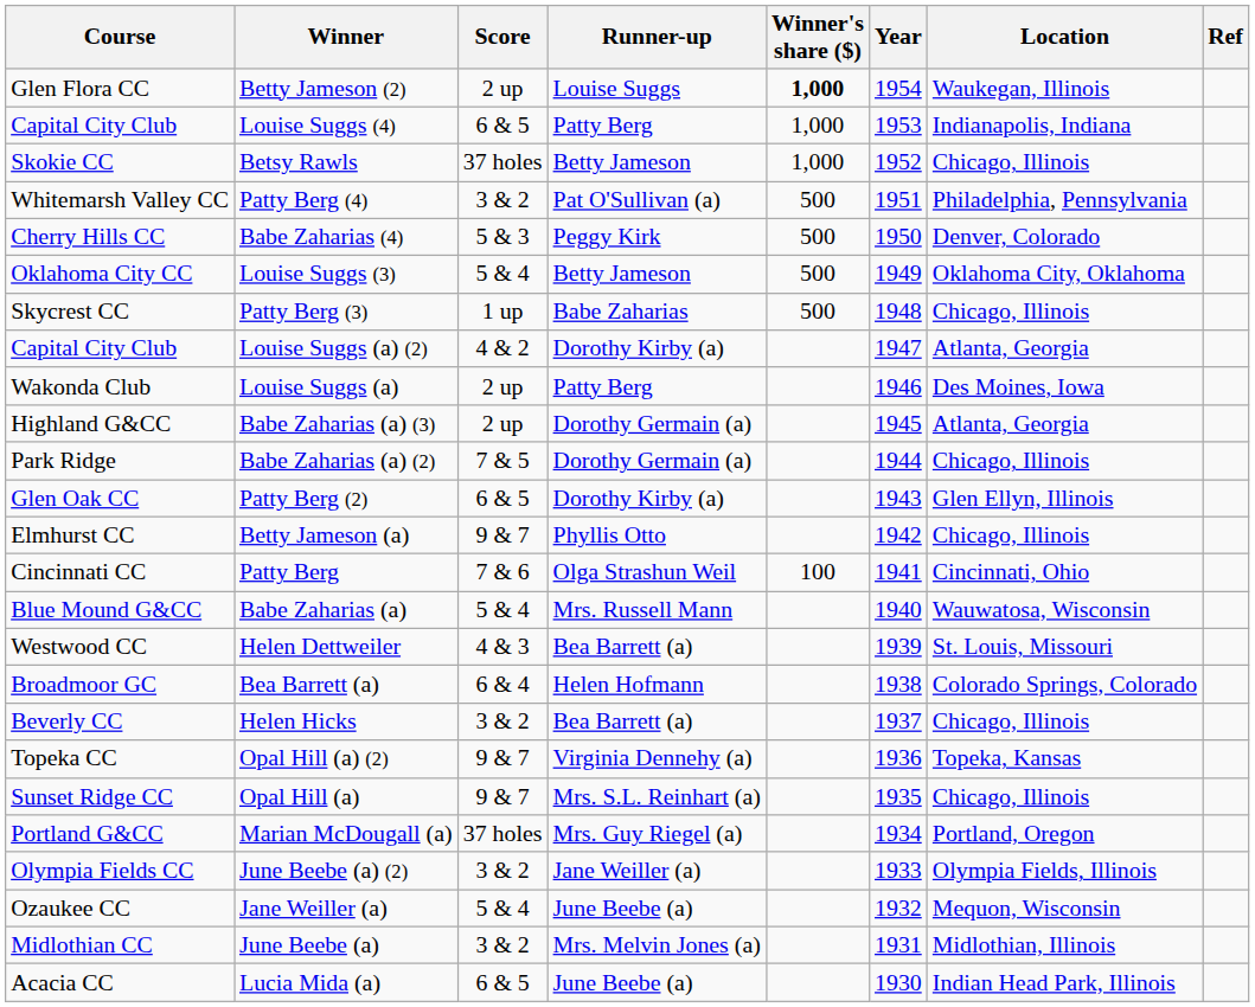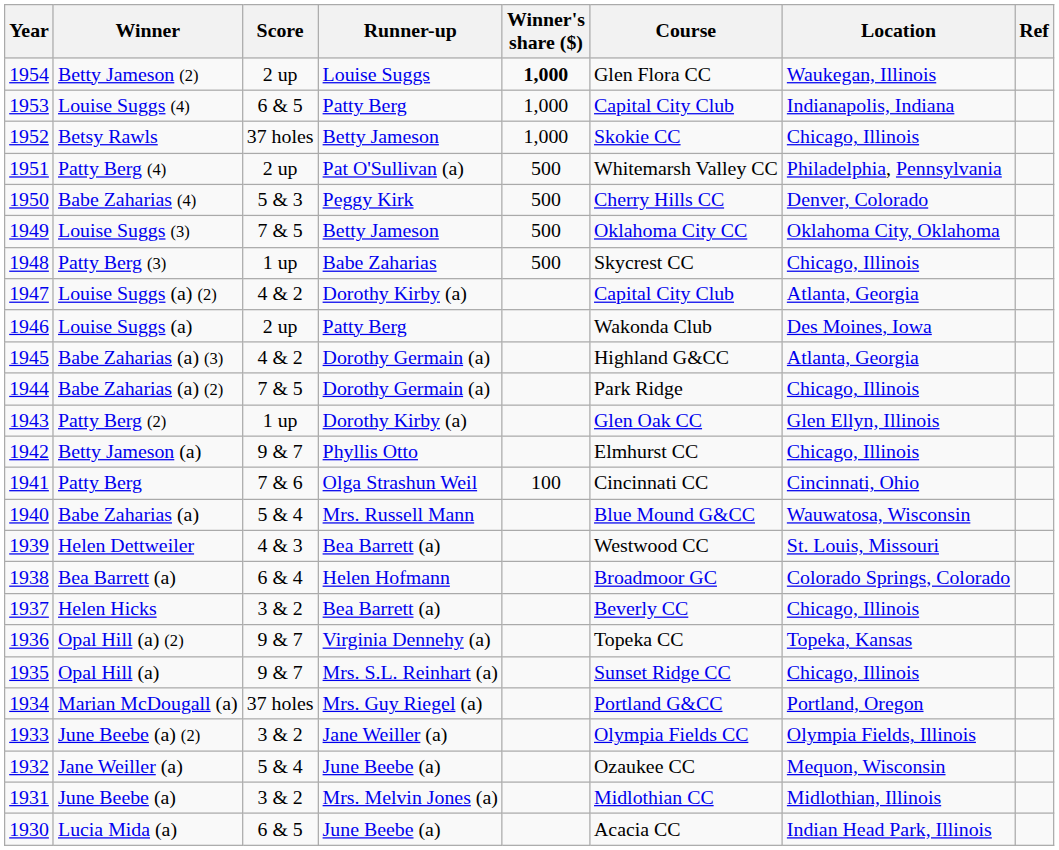columns swapped: Year <-> Course
Patty Berg (4) | Score: 3 & 2 -> 2 up
Louise Suggs (3) | Score: 5 & 4 -> 7 & 5
Babe Zaharias (a) (3) | Score: 2 up -> 4 & 2
Patty Berg (2) | Score: 6 & 5 -> 1 up
